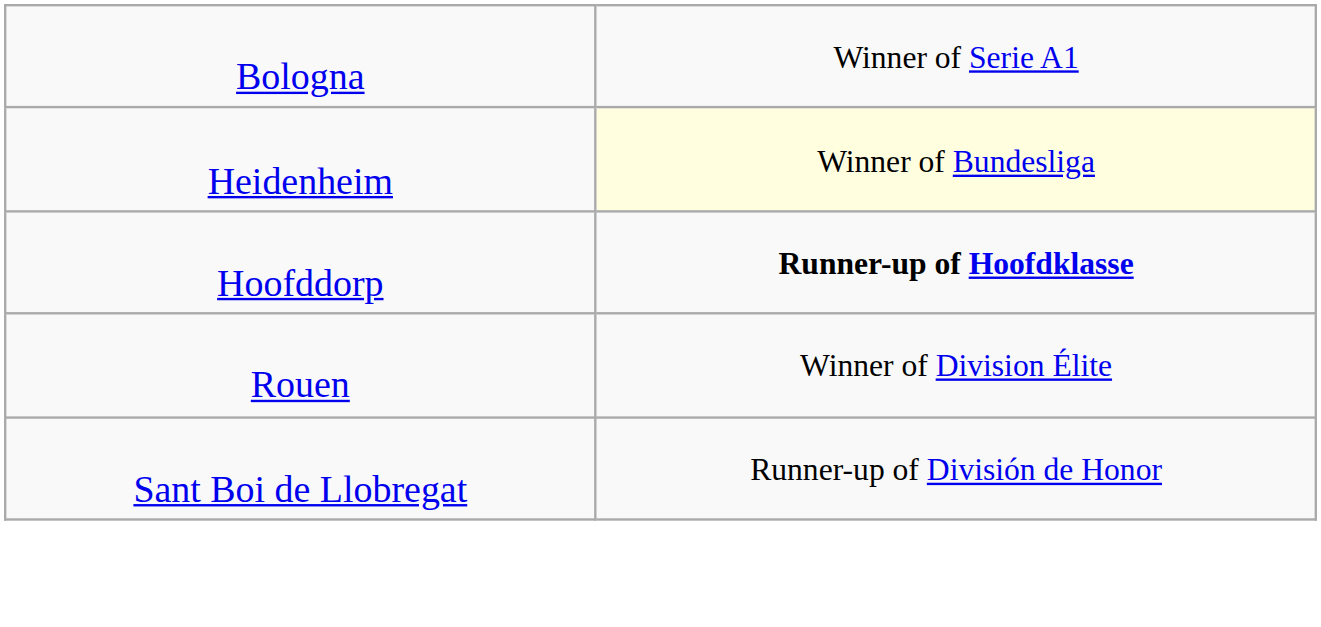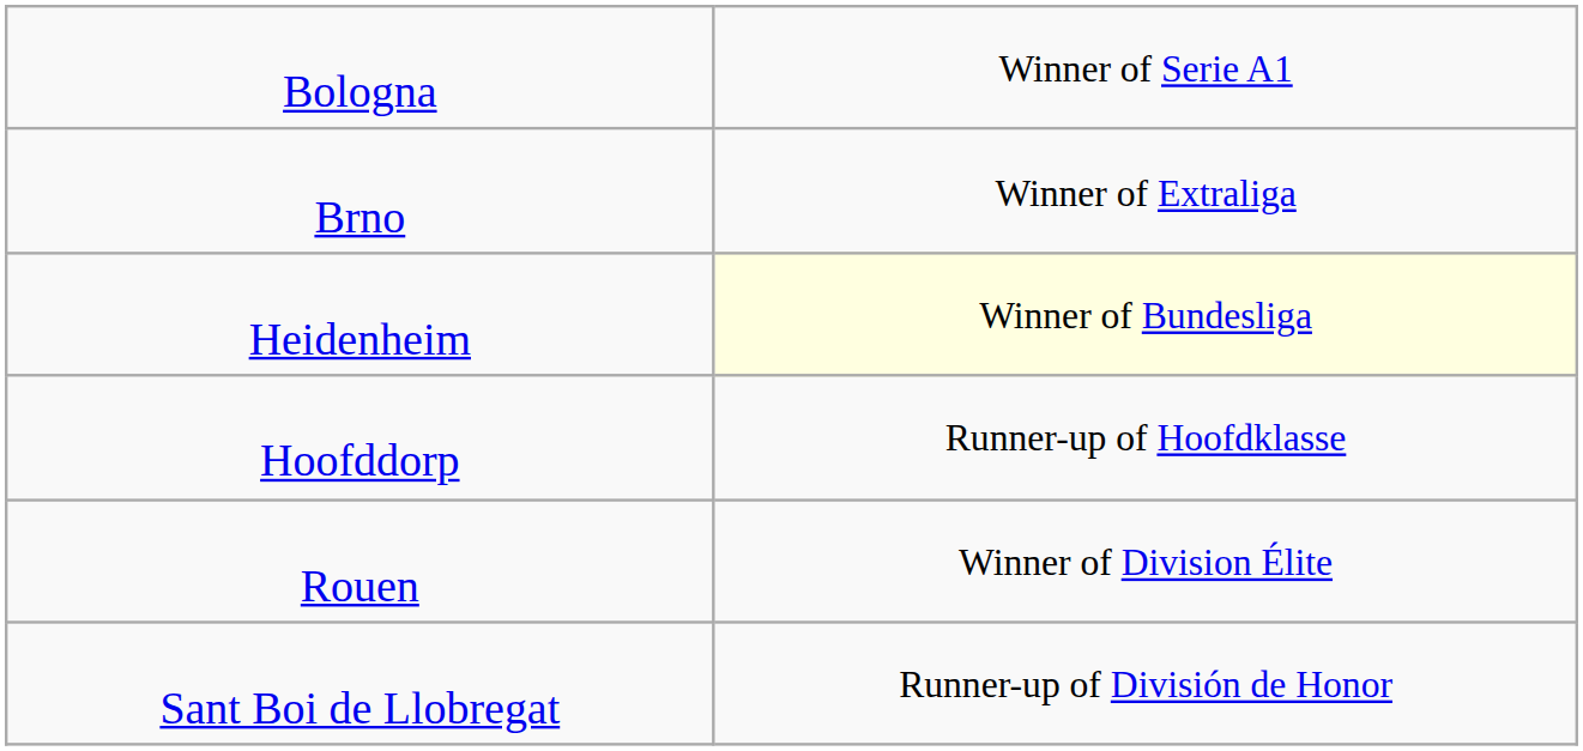+ row: Brno | Winner of Extraliga
Hoofddorp | column 2: bold -> normal
